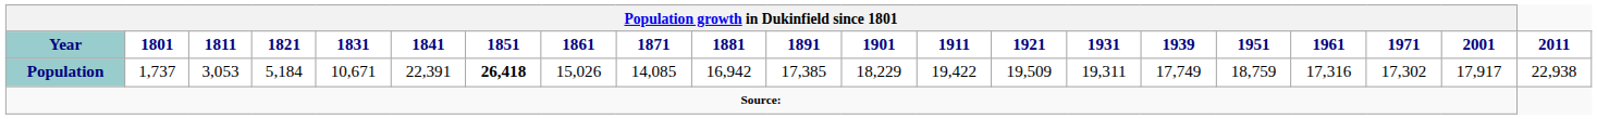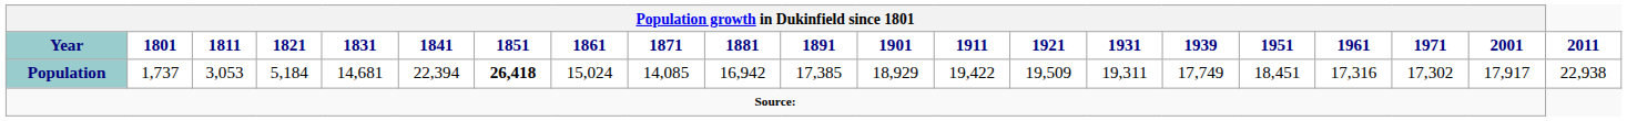Population | Population growth in Dukinfield since 1801 / 1831: 10,671 -> 14,681
Population | Population growth in Dukinfield since 1801 / 1841: 22,391 -> 22,394
Population | Population growth in Dukinfield since 1801 / 1861: 15,026 -> 15,024
Population | Population growth in Dukinfield since 1801 / 1901: 18,229 -> 18,929
Population | Population growth in Dukinfield since 1801 / 1951: 18,759 -> 18,451
